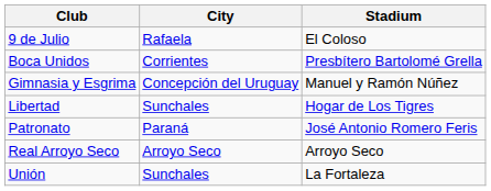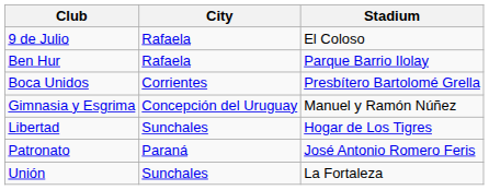+ row: Ben Hur | Rafaela | Parque Barrio Ilolay
- row: Real Arroyo Seco | Arroyo Seco | Arroyo Seco
